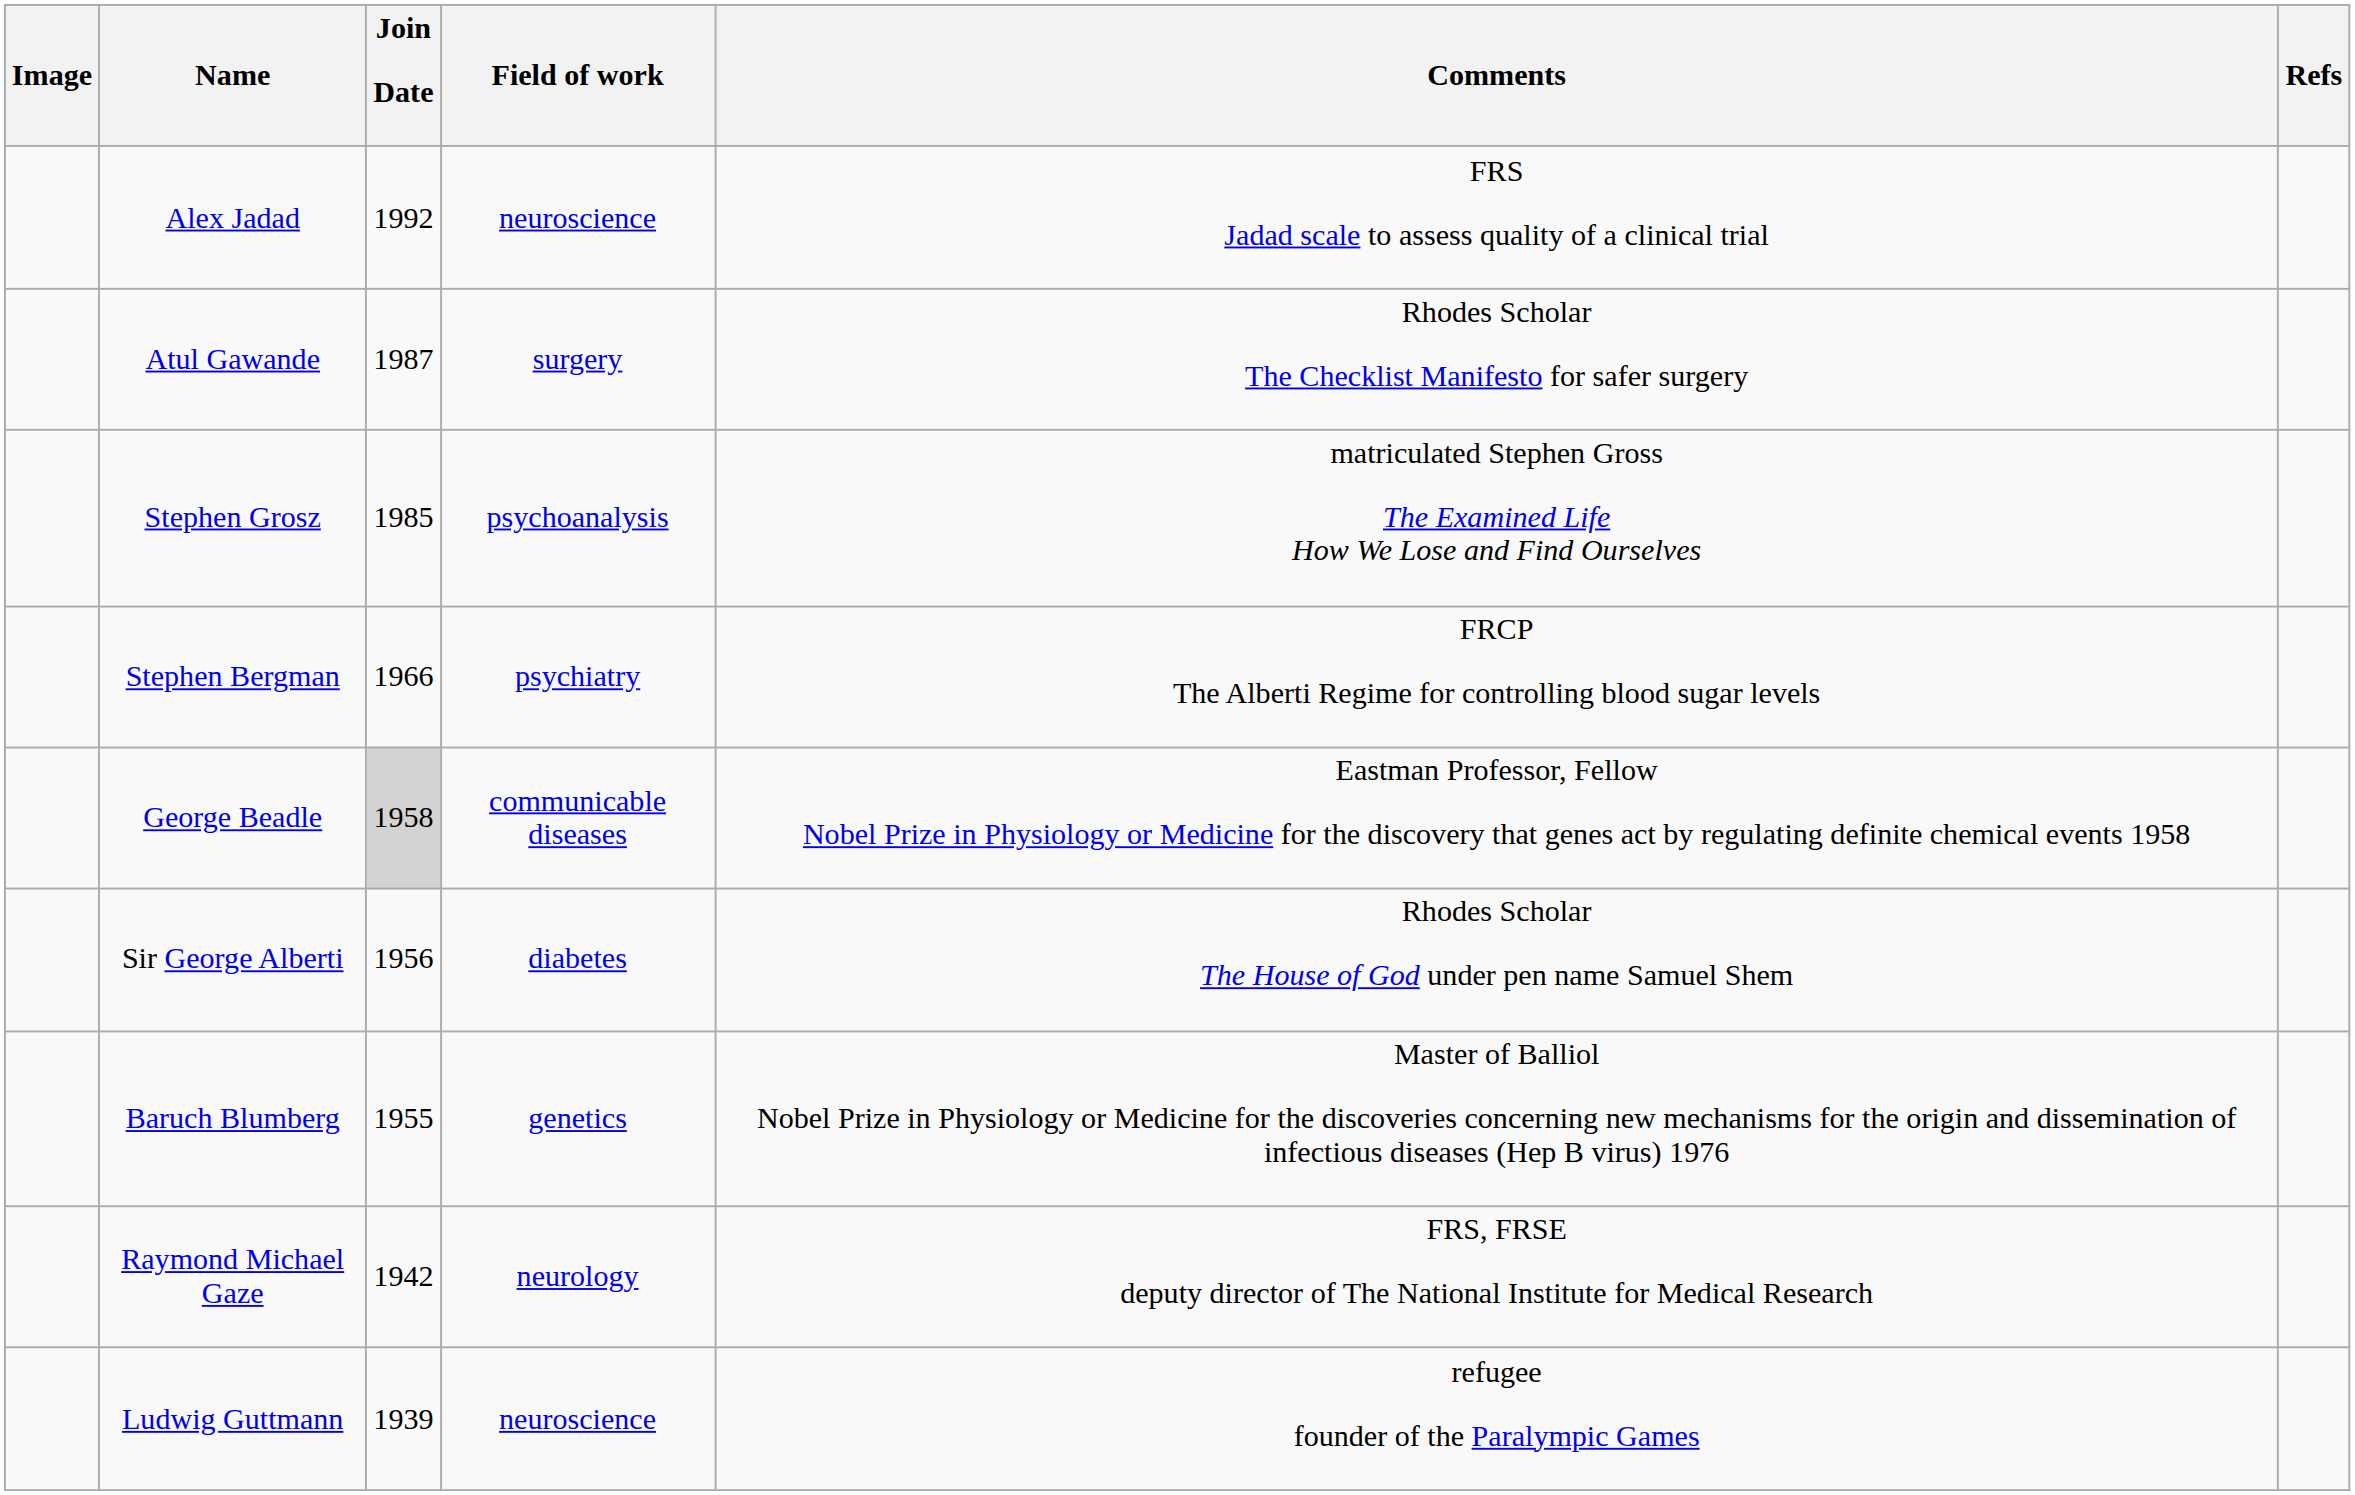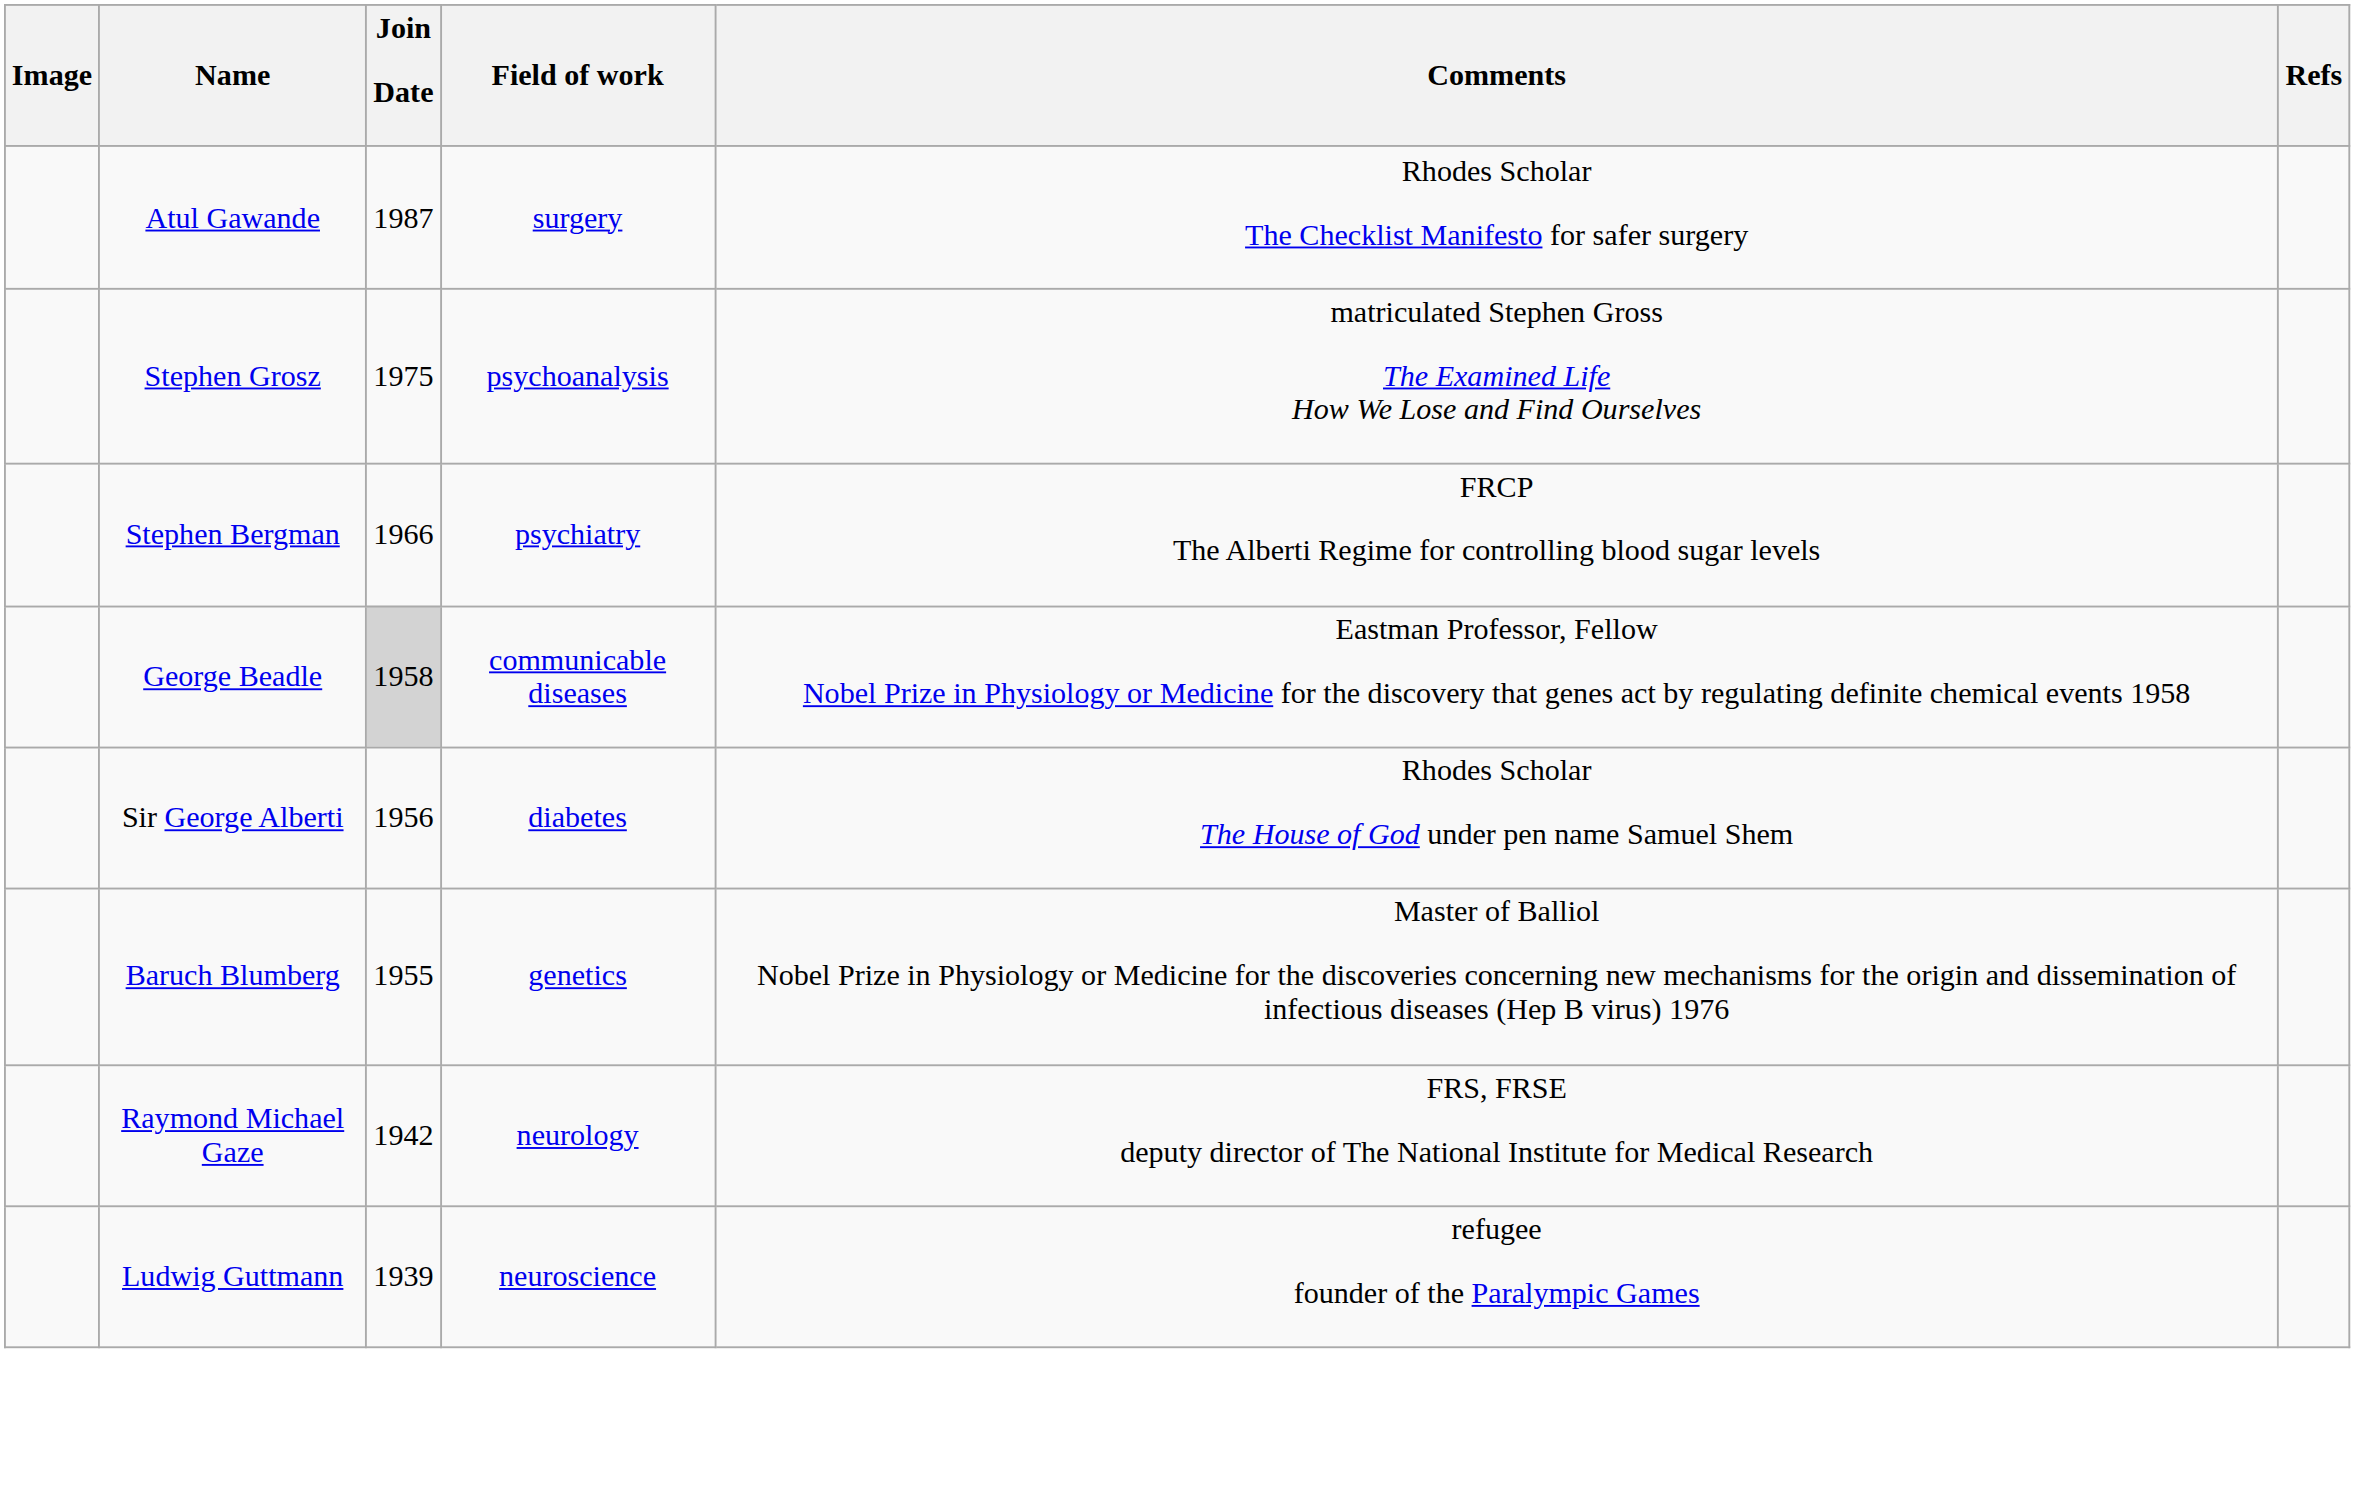- row: Alex Jadad | 1992 | neuroscience | FRS Jadad scale to assess quality of a clinical trial
Stephen Grosz | Join Date: 1985 -> 1975
